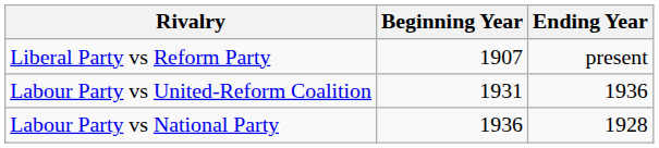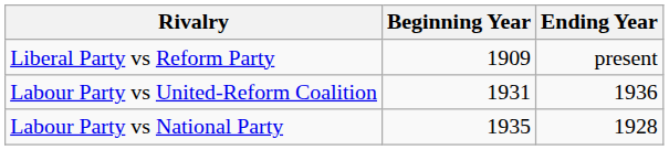Liberal Party vs Reform Party | Beginning Year: 1907 -> 1909
Labour Party vs National Party | Beginning Year: 1936 -> 1935
